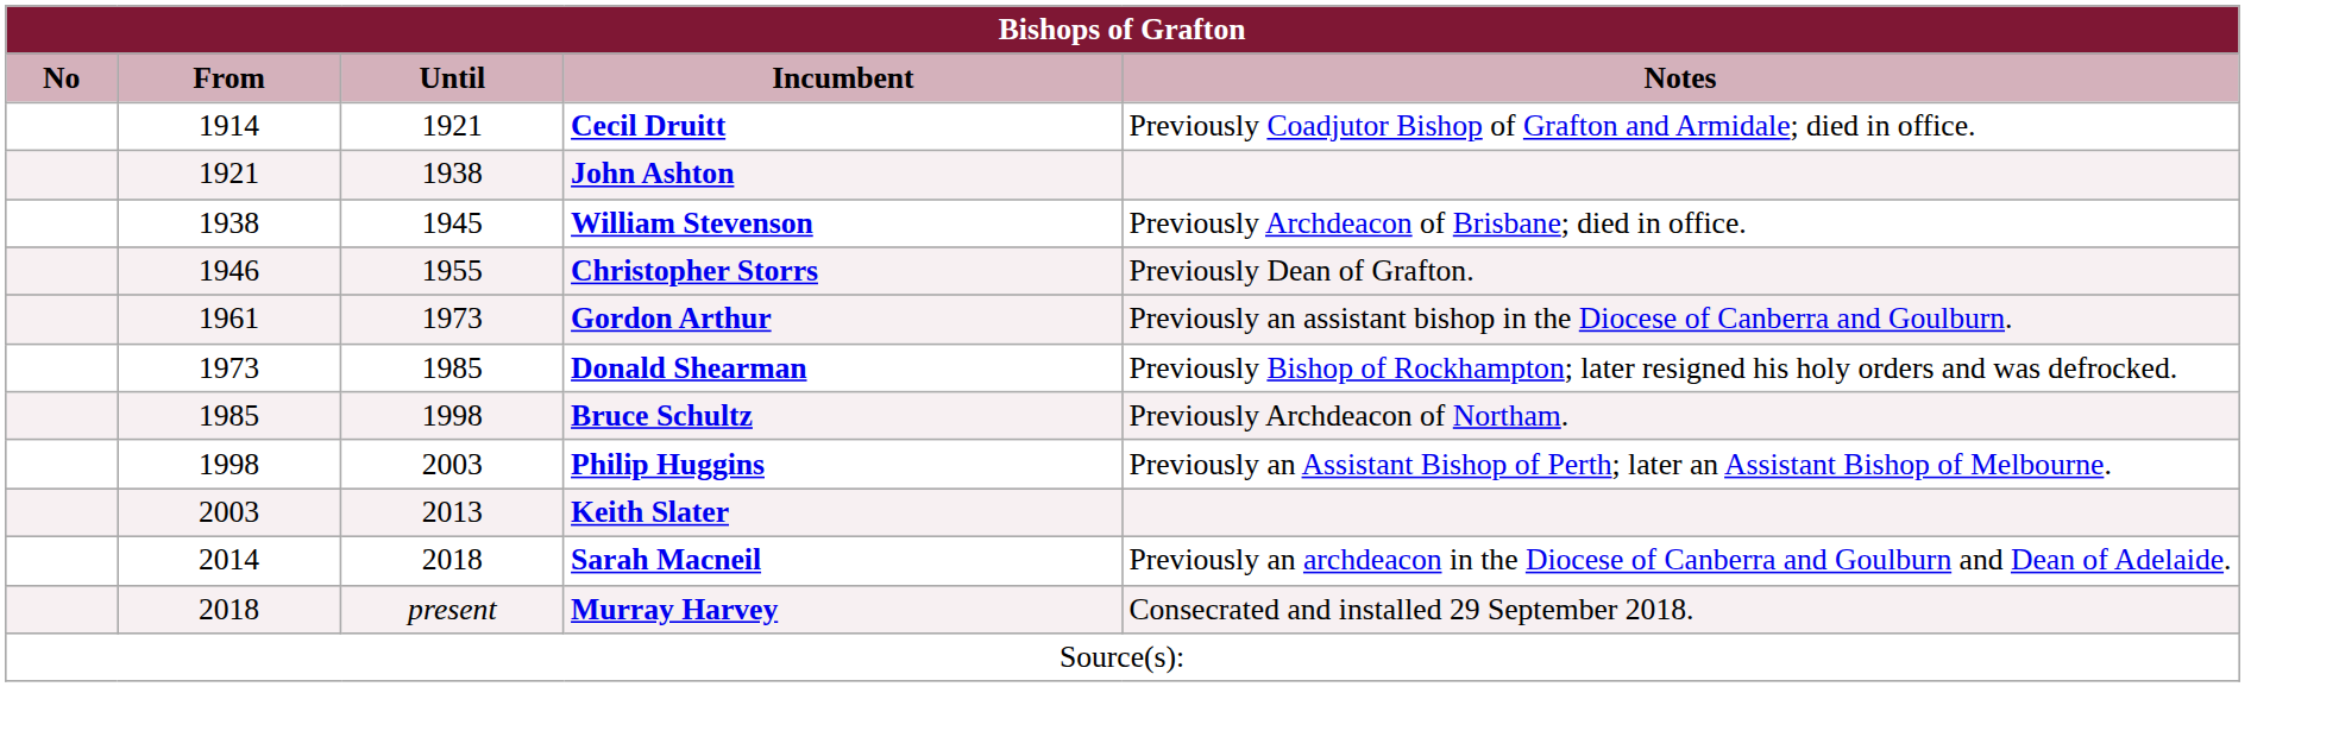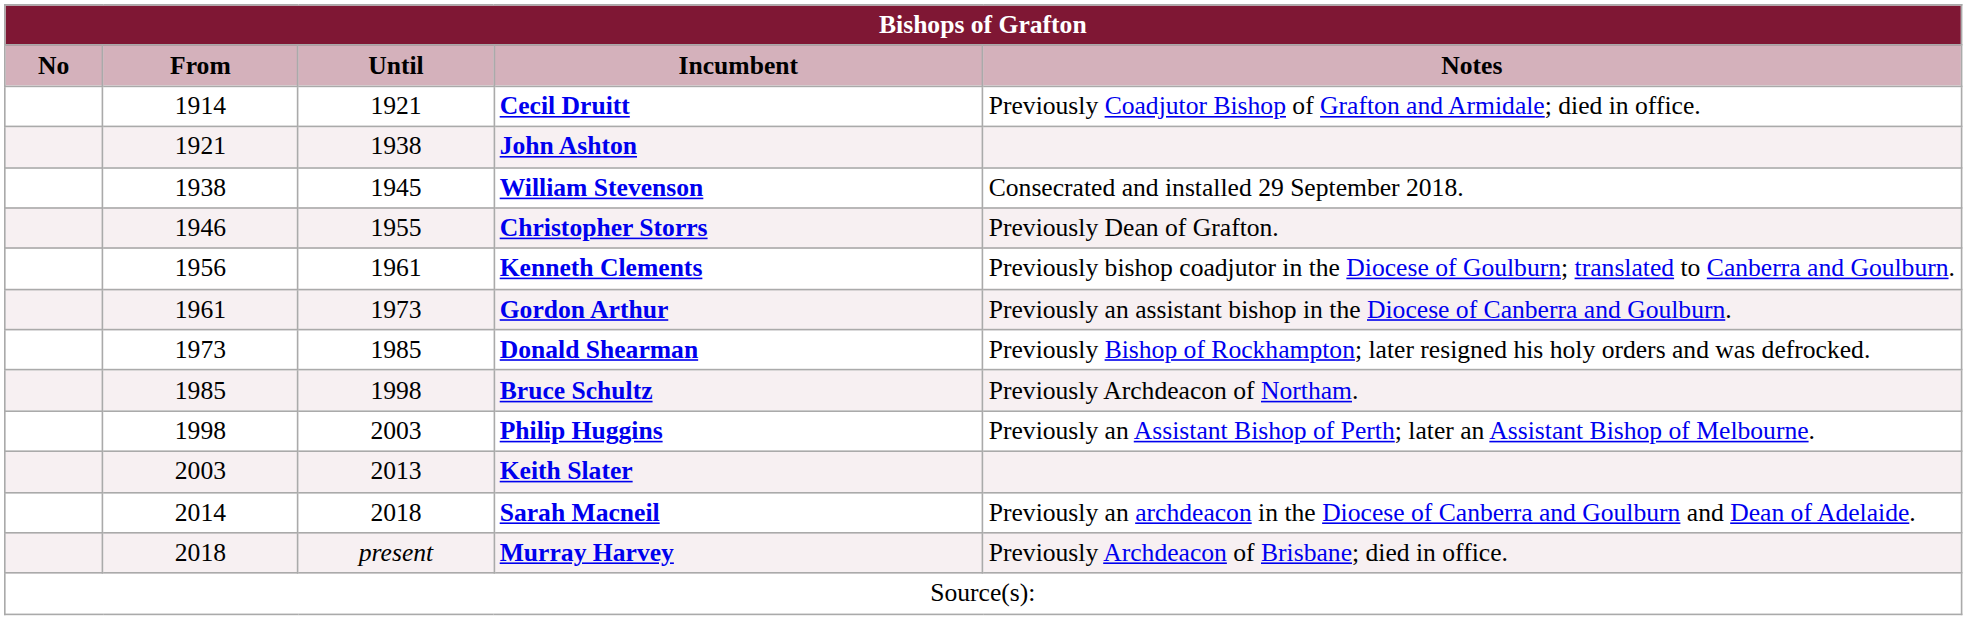William Stevenson | Notes: Previously Archdeacon of Brisbane; died in office. -> Consecrated and installed 29 September 2018.
+ row: 1956 | 1961 | Kenneth Clements | Previously bishop coadjutor in the Diocese of Goulburn; translated to Canberra and Goulburn.
Murray Harvey | Notes: Consecrated and installed 29 September 2018. -> Previously Archdeacon of Brisbane; died in office.
